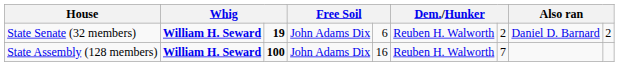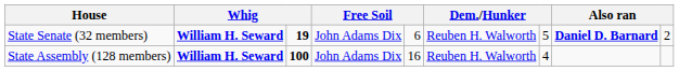State Senate (32 members) | column 7: 2 -> 5
State Senate (32 members) | column 8: normal -> bold
State Assembly (128 members) | column 7: 7 -> 4
